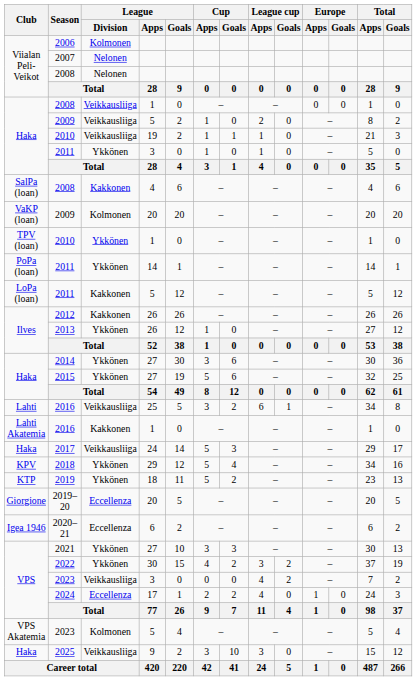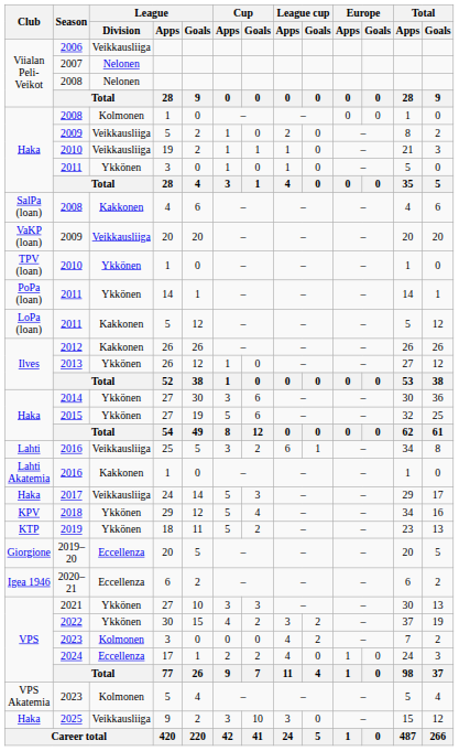2006 | League / Division: Kolmonen -> Veikkausliiga
2008 / 1 | League / Division: Veikkausliiga -> Kolmonen
2009 / 20 | League / Division: Kolmonen -> Veikkausliiga
2023 / 3 | League / Division: Veikkausliiga -> Kolmonen
